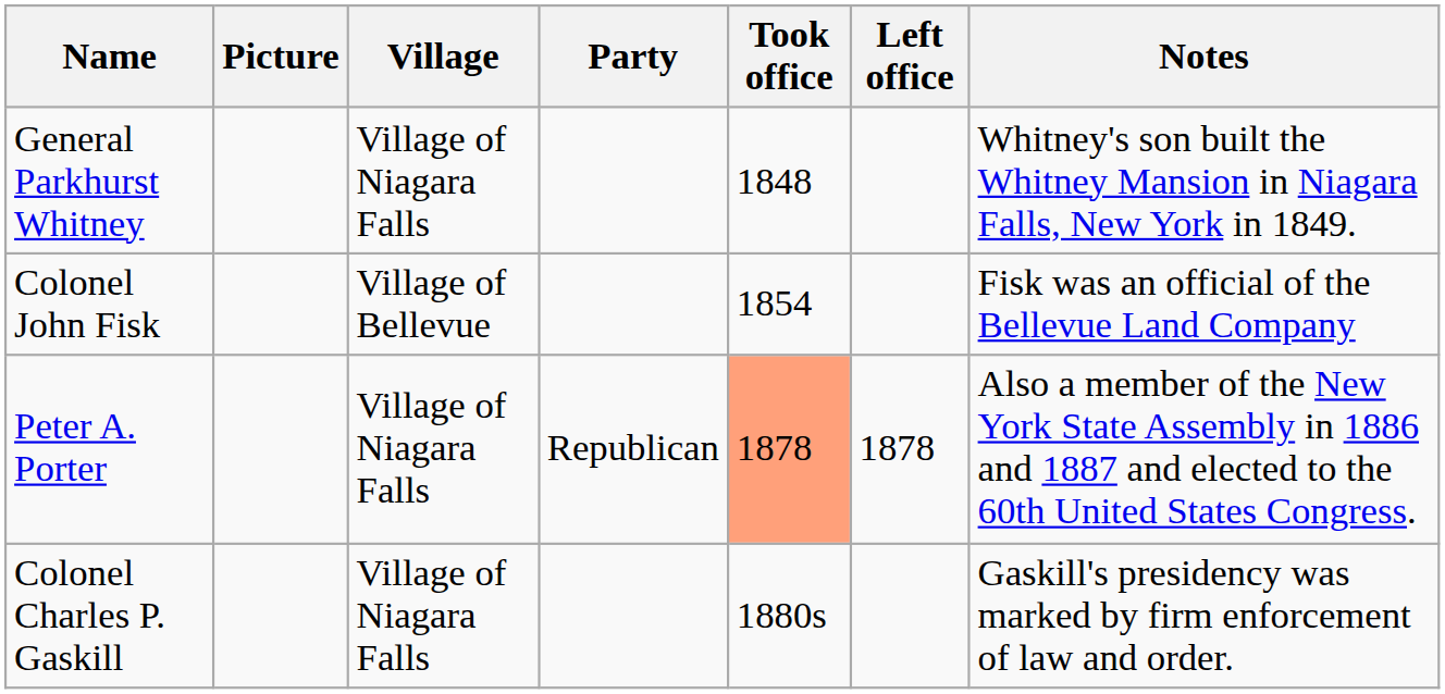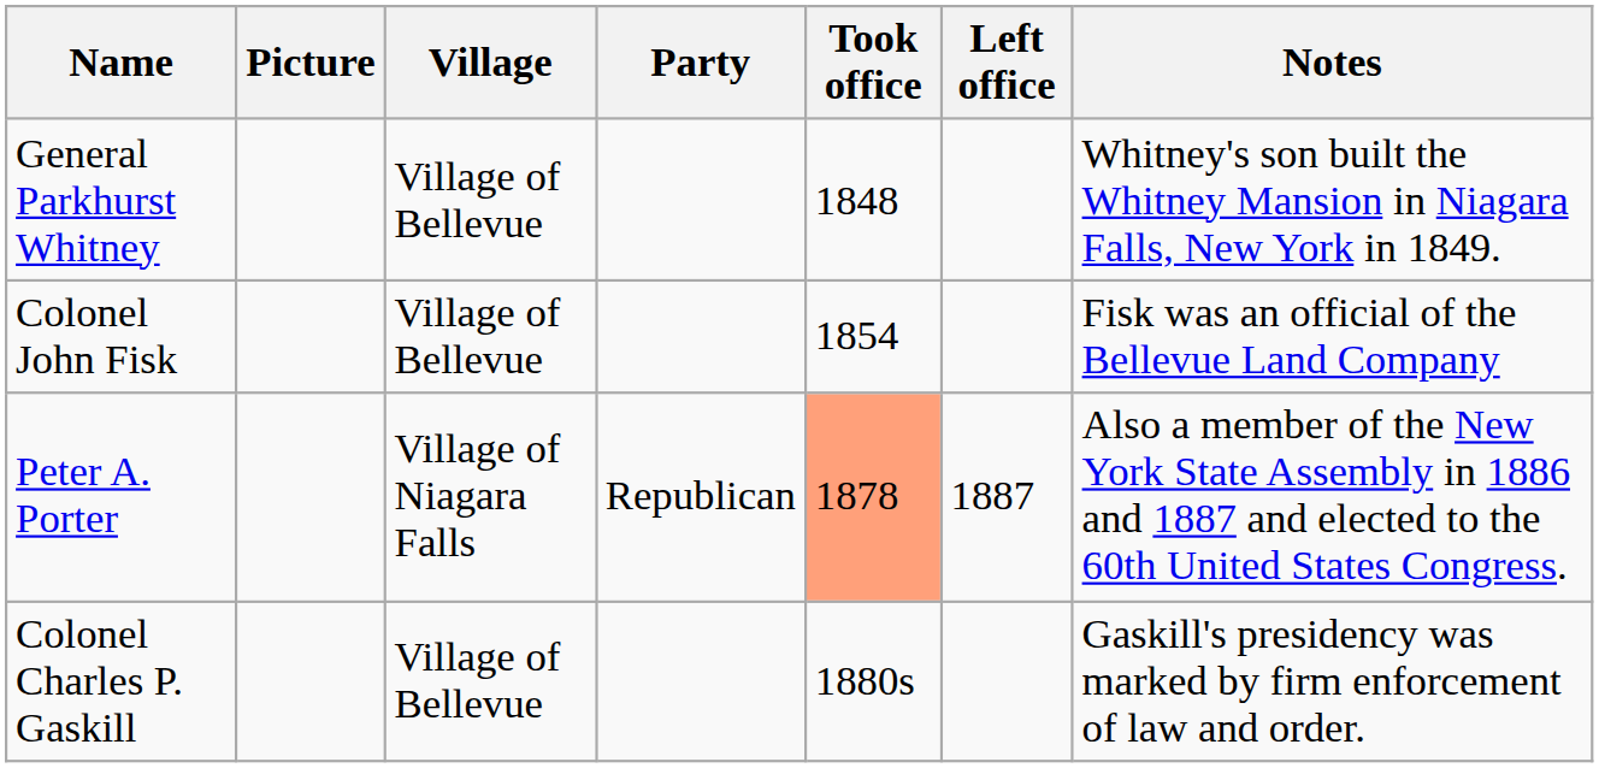General Parkhurst Whitney | Village: Village of Niagara Falls -> Village of Bellevue
Peter A. Porter | Left office: 1878 -> 1887
Colonel Charles P. Gaskill | Village: Village of Niagara Falls -> Village of Bellevue
